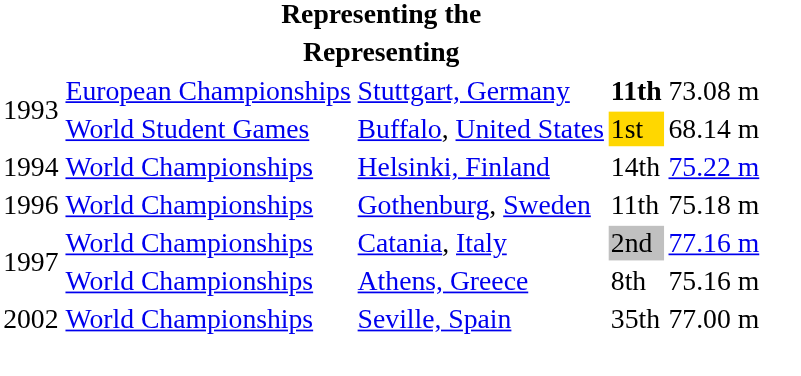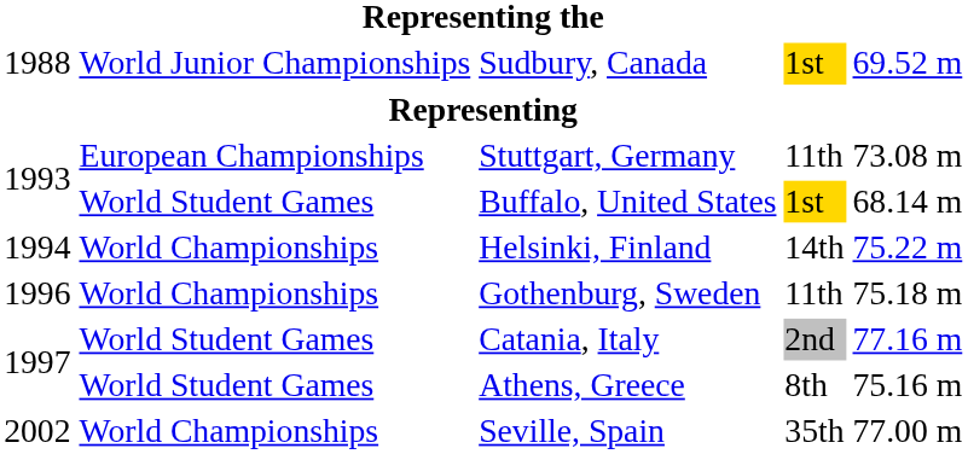+ row: 1988 | World Junior Championships | Sudbury, Canada | 1st | 69.52 m
Stuttgart, Germany | column 4: bold -> normal
Catania, Italy | column 2: World Championships -> World Student Games
Athens, Greece | column 2: World Championships -> World Student Games
